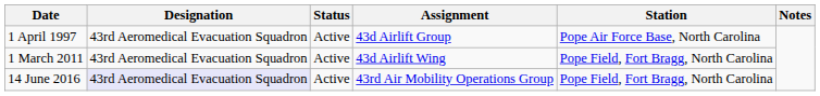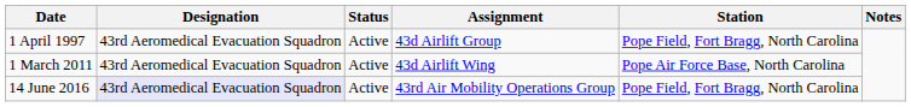1 April 1997 | Station: Pope Air Force Base, North Carolina -> Pope Field, Fort Bragg, North Carolina
1 March 2011 | Station: Pope Field, Fort Bragg, North Carolina -> Pope Air Force Base, North Carolina
